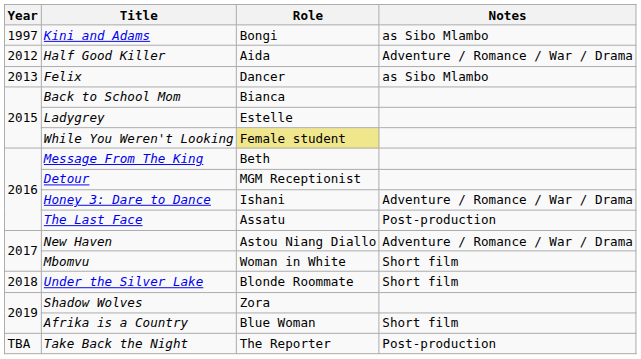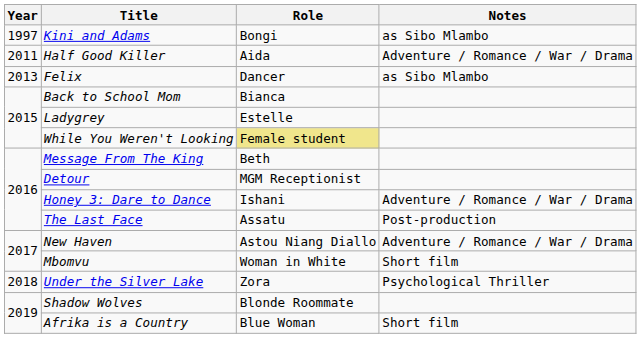Half Good Killer | Year: 2012 -> 2011
Under the Silver Lake | Role: Blonde Roommate -> Zora
Under the Silver Lake | Notes: Short film -> Psychological Thriller
Shadow Wolves | Role: Zora -> Blonde Roommate
- row: TBA | Take Back the Night | The Reporter | Post-production
